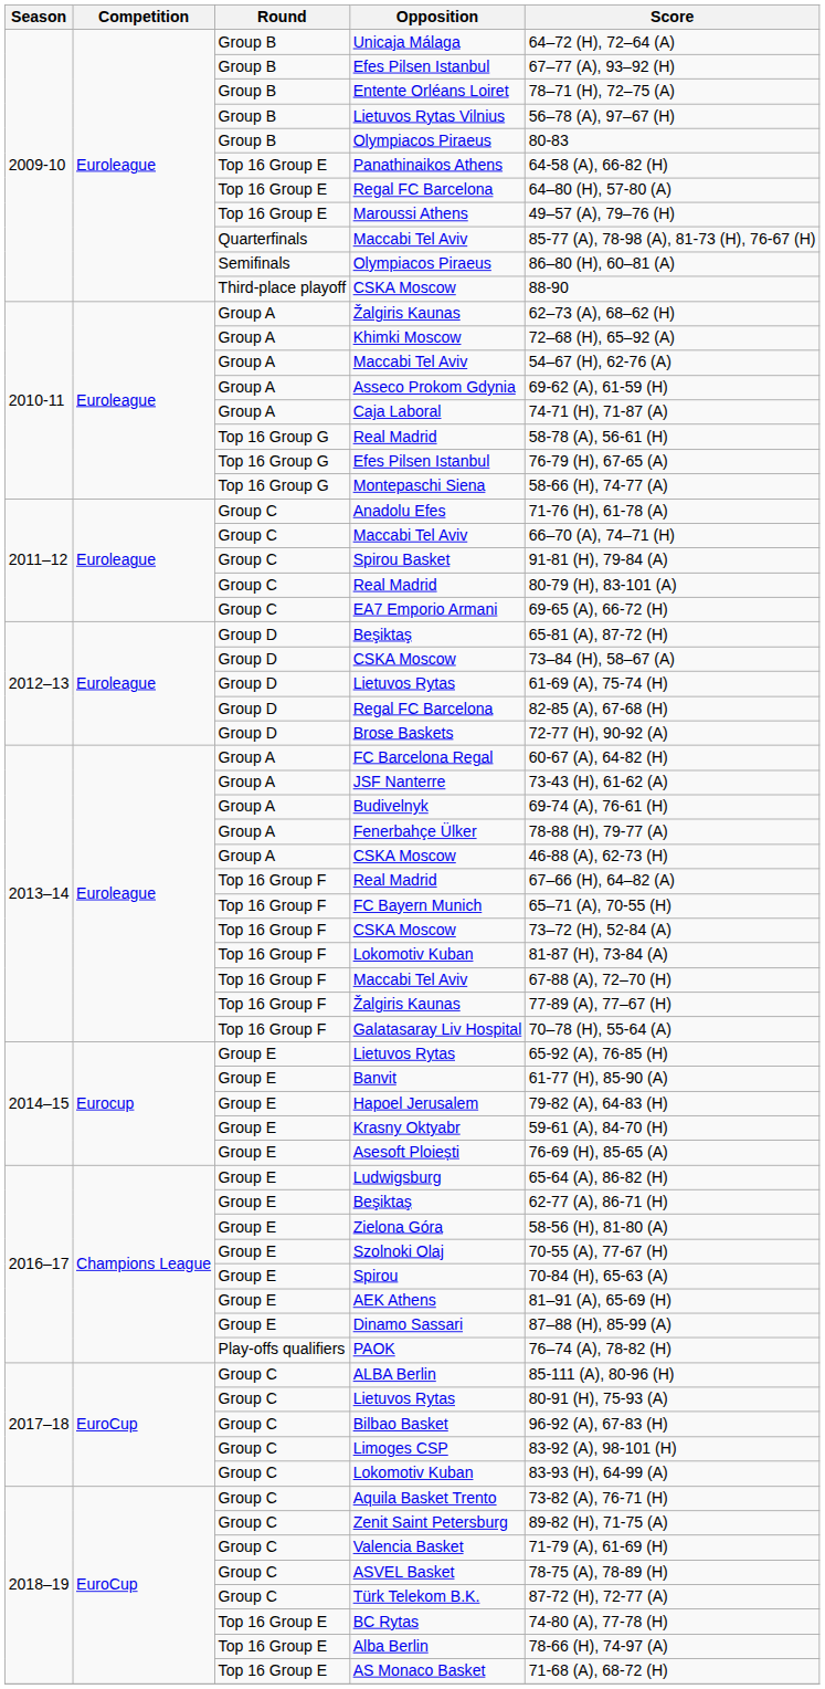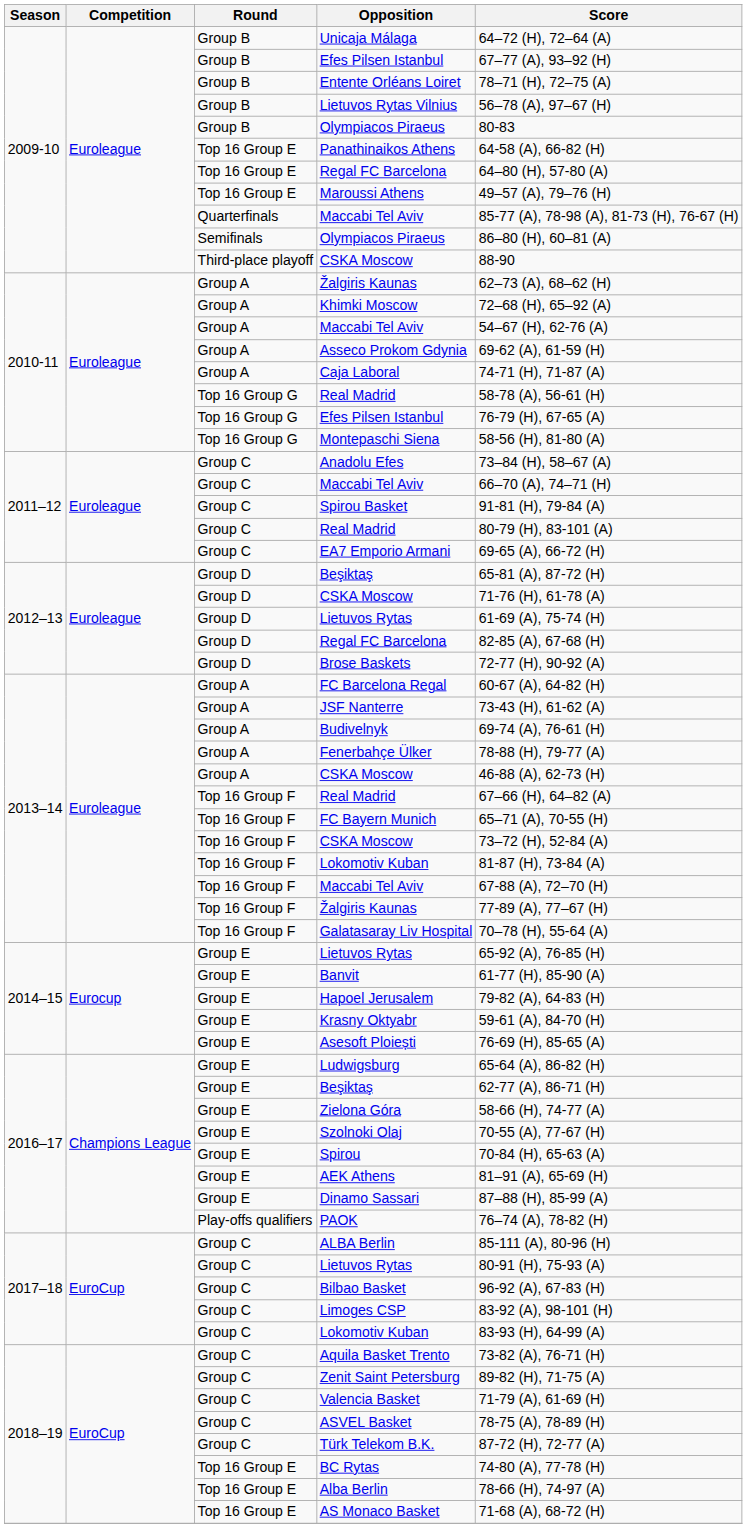Montepaschi Siena | Score: 58-66 (H), 74-77 (A) -> 58-56 (H), 81-80 (A)
Anadolu Efes | Score: 71-76 (H), 61-78 (A) -> 73–84 (H), 58–67 (A)
Group D / CSKA Moscow | Score: 73–84 (H), 58–67 (A) -> 71-76 (H), 61-78 (A)
Zielona Góra | Score: 58-56 (H), 81-80 (A) -> 58-66 (H), 74-77 (A)
